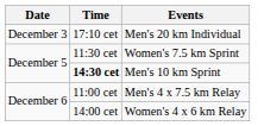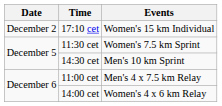+ row: December 2 | 17:10 cet | Women's 15 km Individual
- row: December 3 | 17:10 cet | Men's 20 km Individual
Men's 10 km Sprint | Time: bold -> normal
